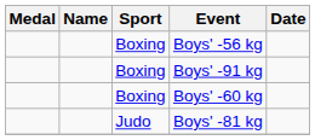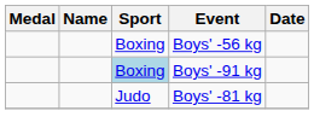Boys' -91 kg | Sport: no background -> lightblue background
- row: Boxing | Boys' -60 kg
